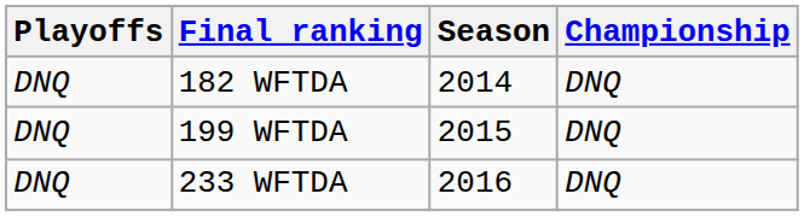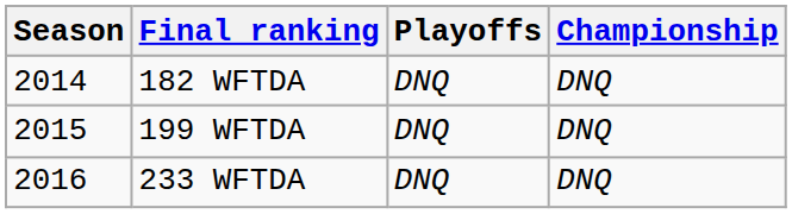columns swapped: Season <-> Playoffs
